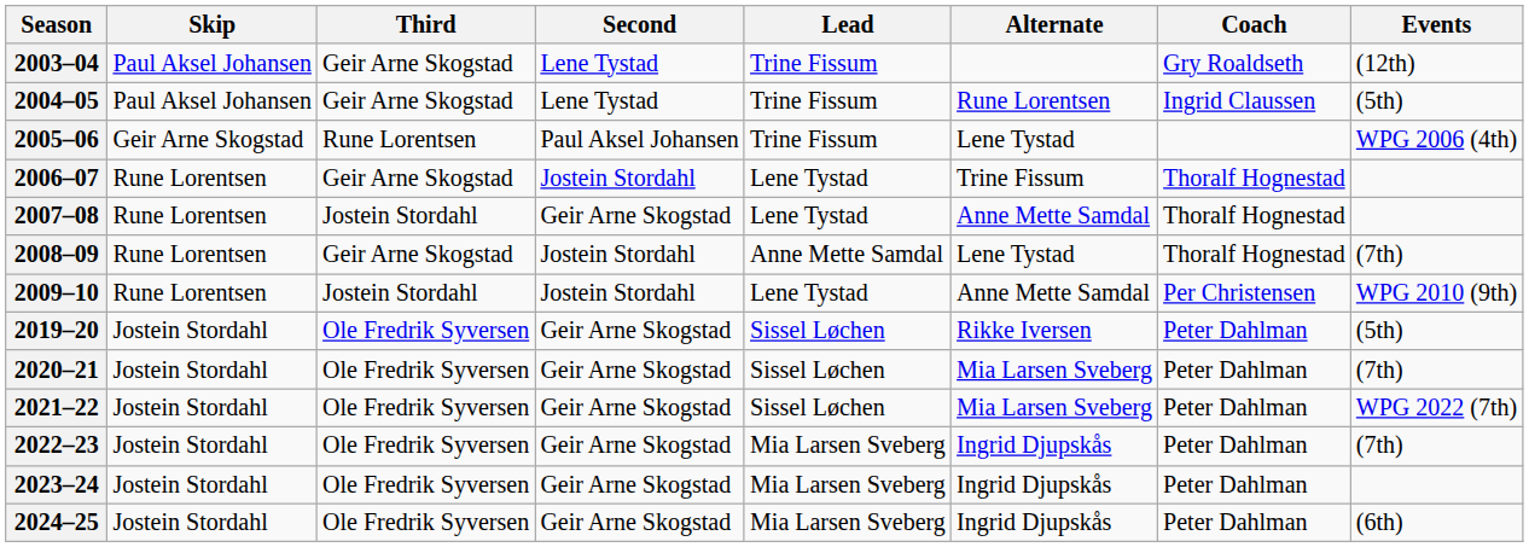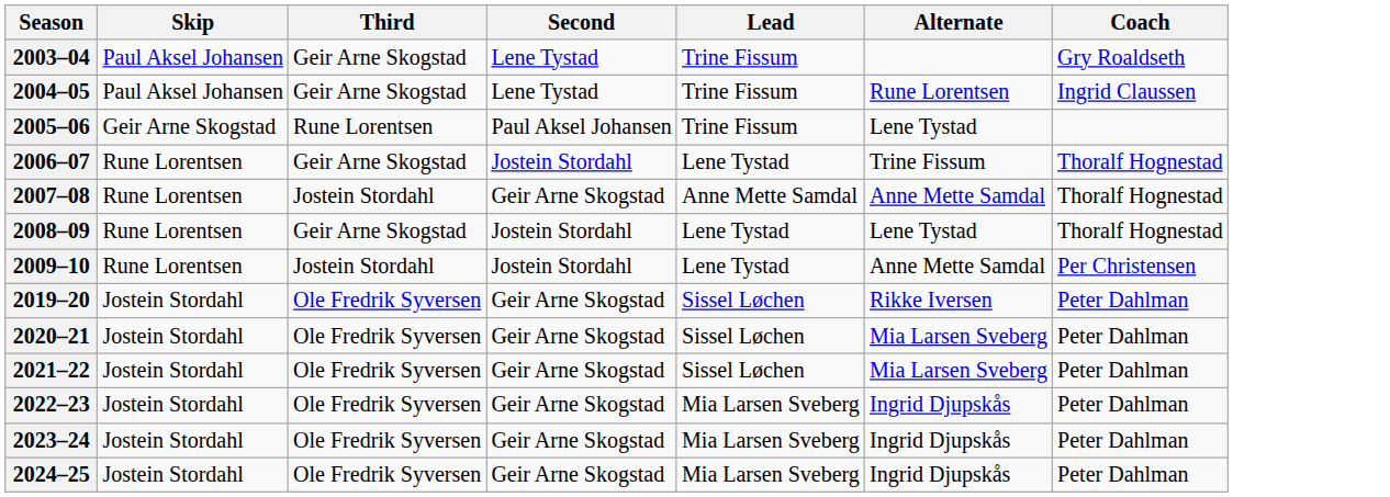- column: Events | (12th) | (5th) | WPG 2006 (4th) | (7th) | WPG 2010 (9th) | (5th) | (7th) | WPG 2022 (7th) | (7th) | (6th)
2007–08 | Lead: Lene Tystad -> Anne Mette Samdal
2008–09 | Lead: Anne Mette Samdal -> Lene Tystad
